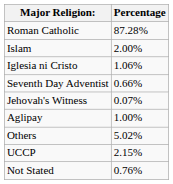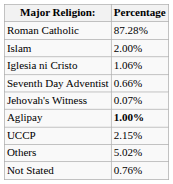Aglipay | Percentage: normal -> bold
rows swapped: UCCP <-> Others
